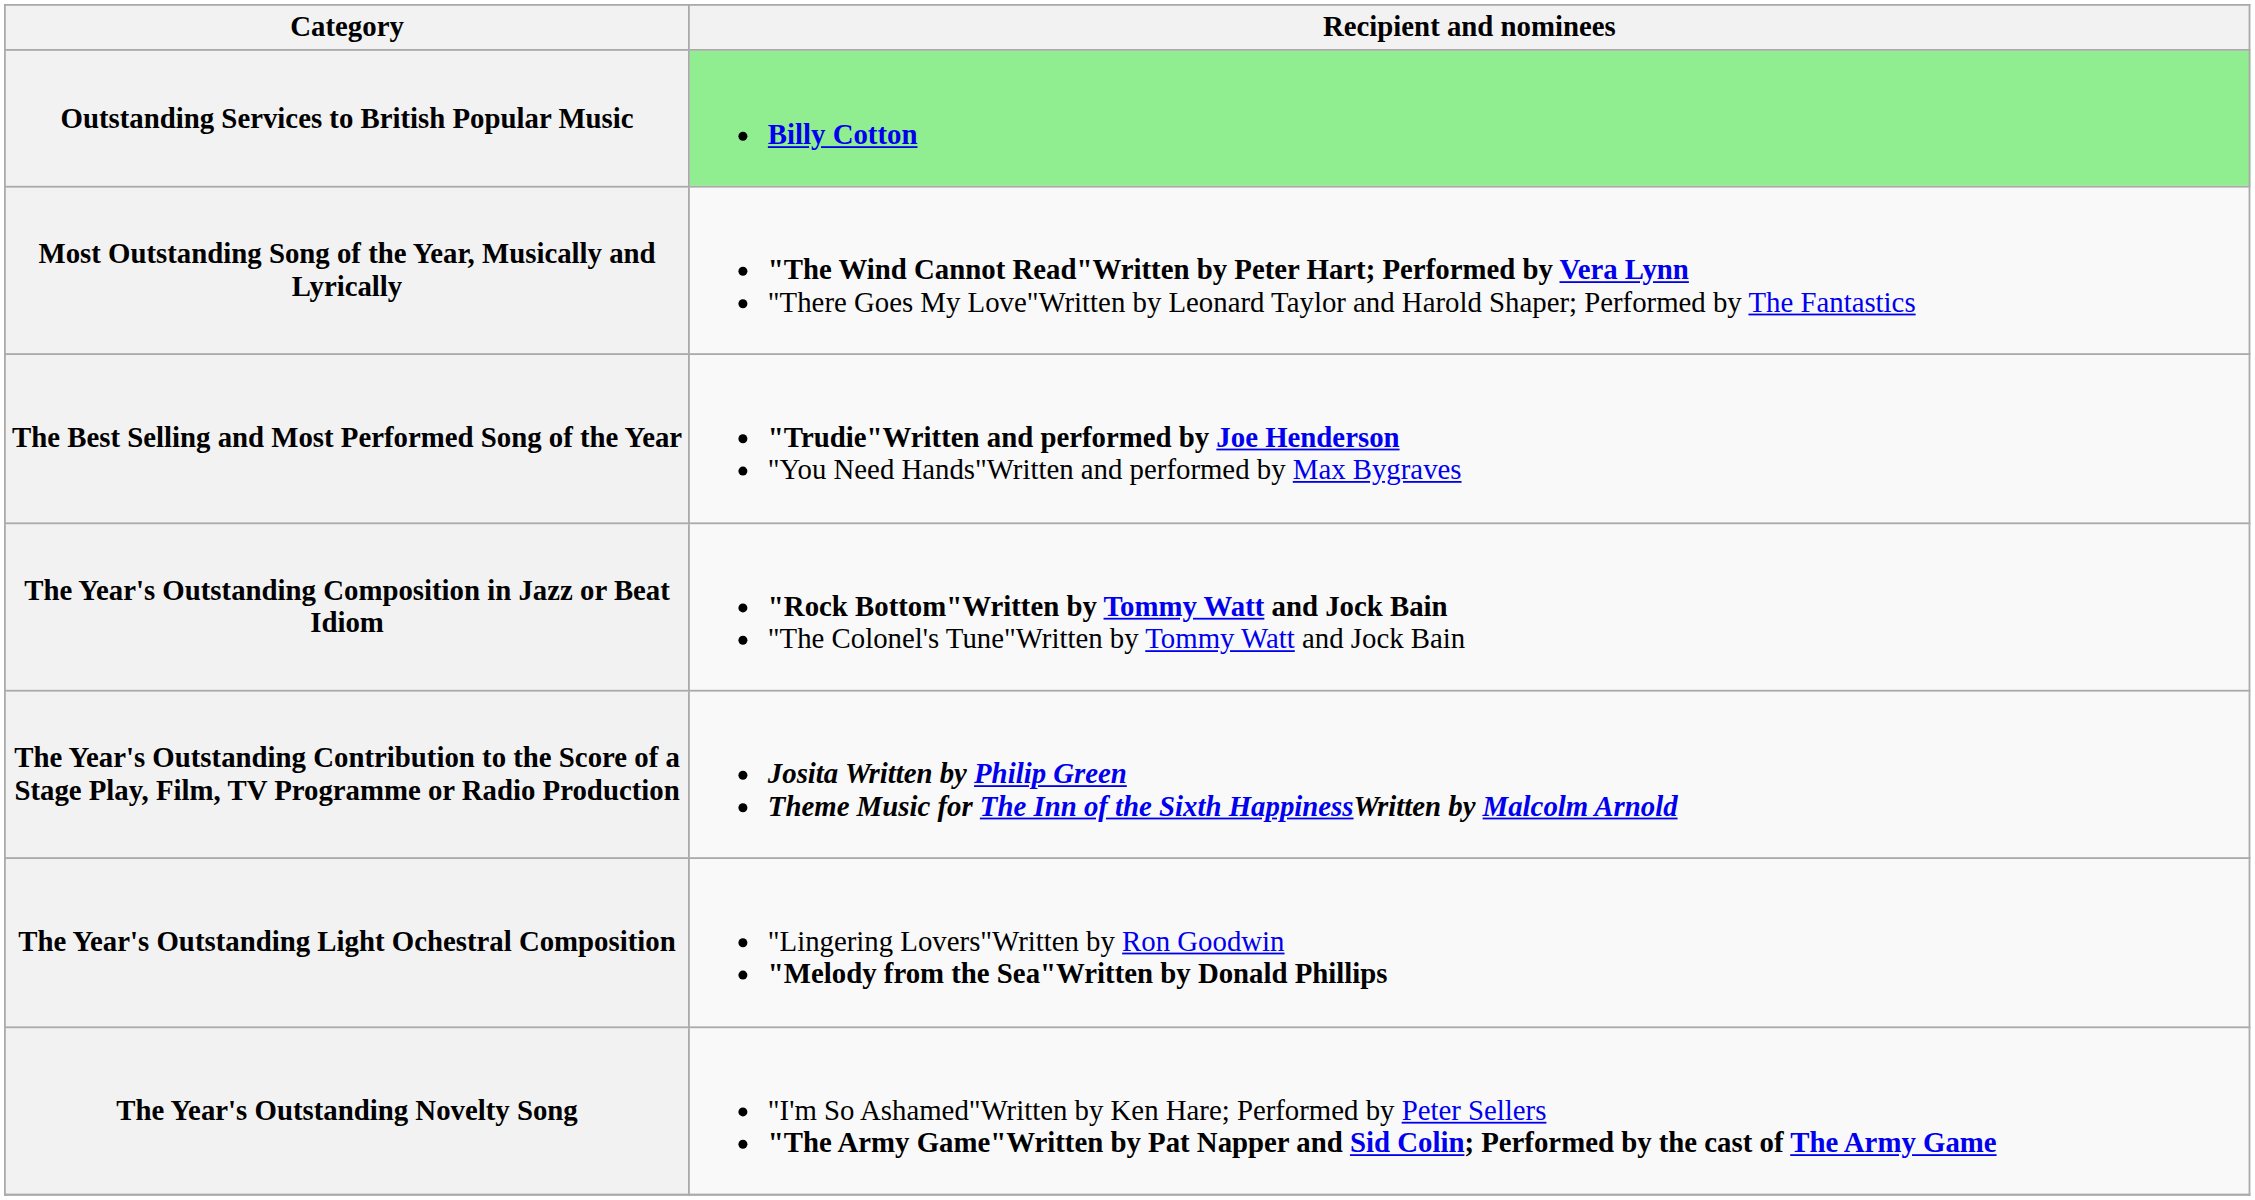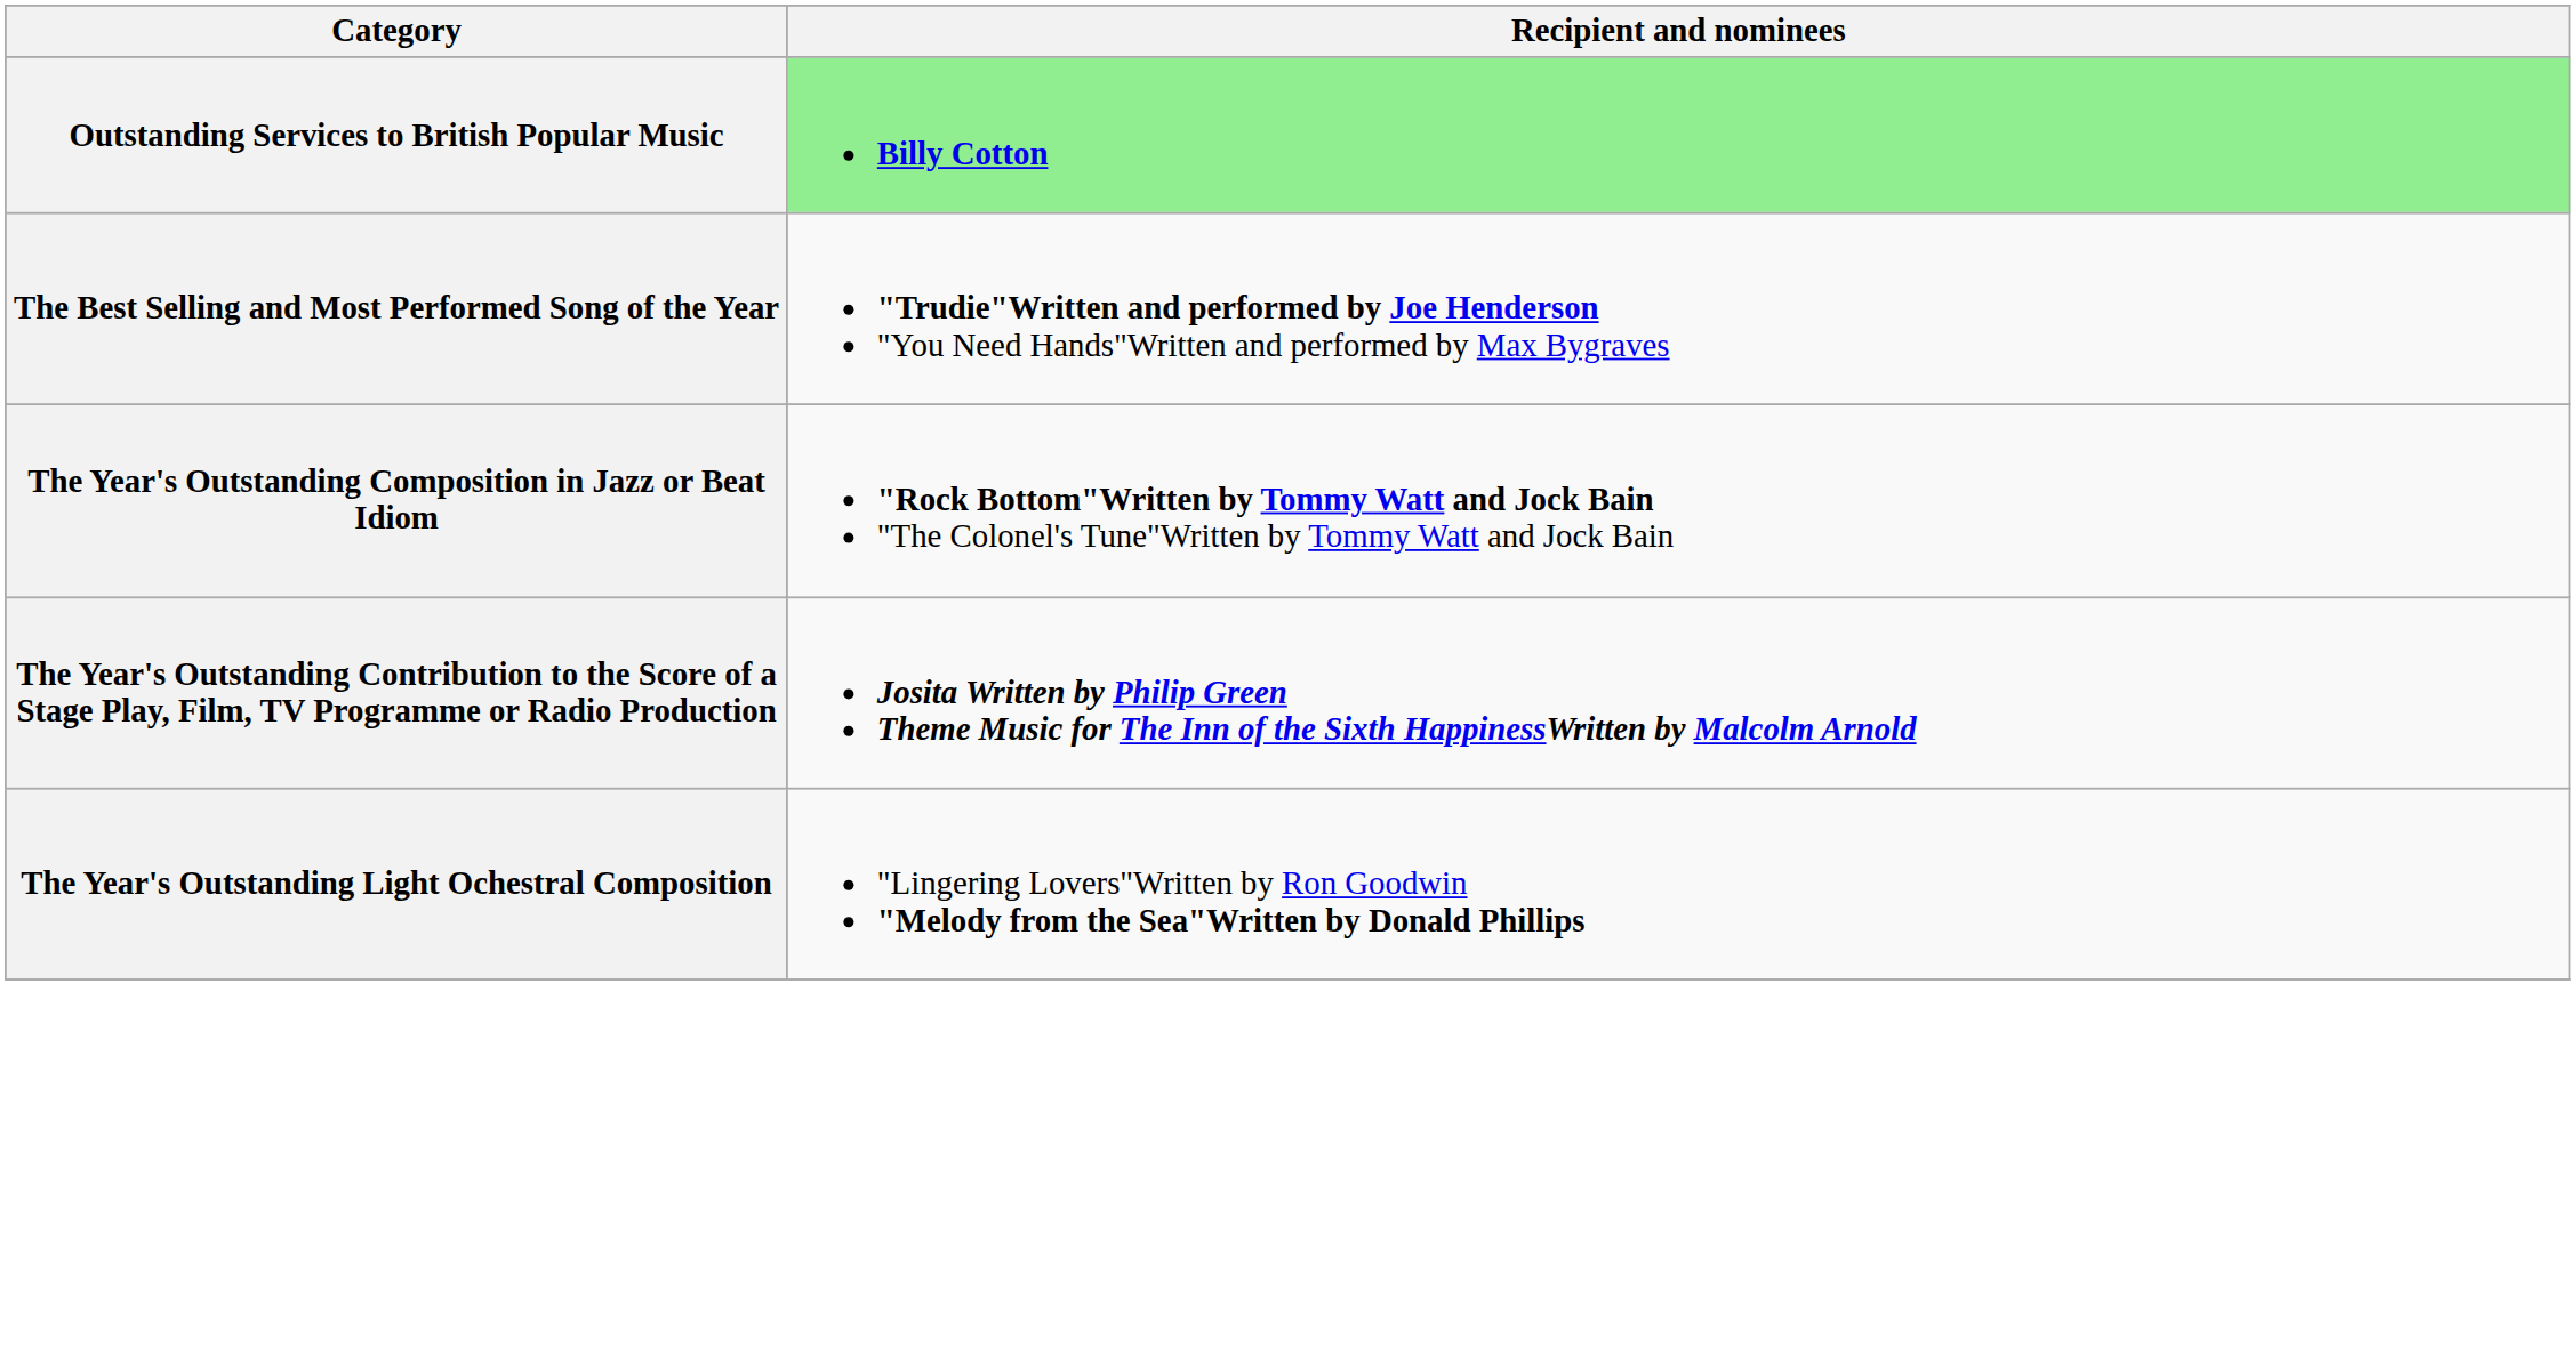- row: Most Outstanding Song of the Year, Musically and Lyrically | "The Wind Cannot Read"Written by Peter Hart; Performed by Vera Lynn "There Goes My Love"Written by Leonard Taylor and Harold Shaper; Performed by The Fantastics
- row: The Year's Outstanding Novelty Song | "I'm So Ashamed"Written by Ken Hare; Performed by Peter Sellers "The Army Game"Written by Pat Napper and Sid Colin; Performed by the cast of The Army Game
